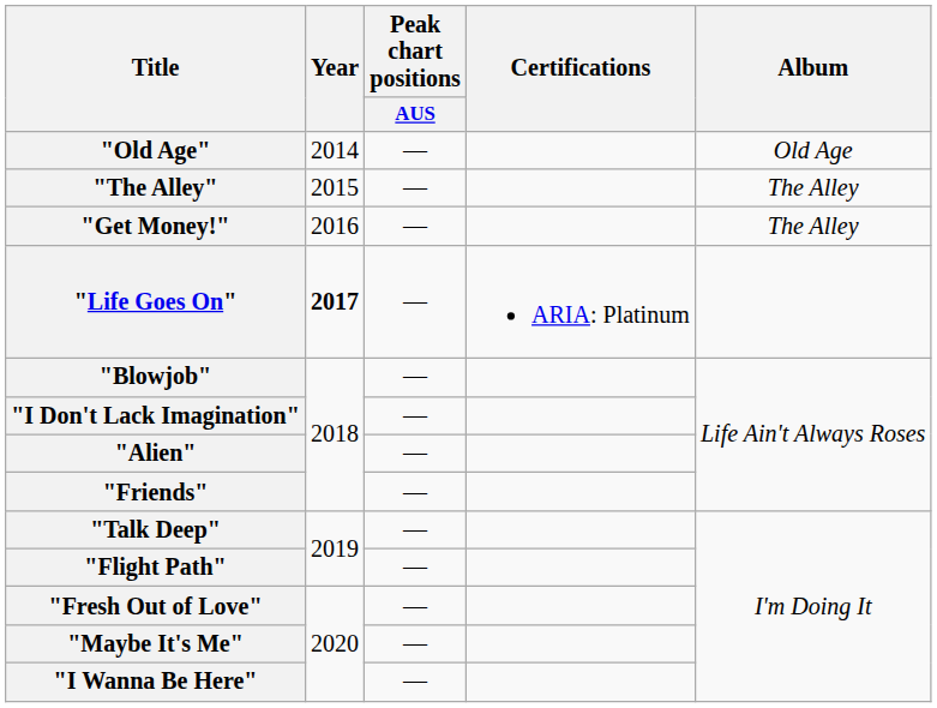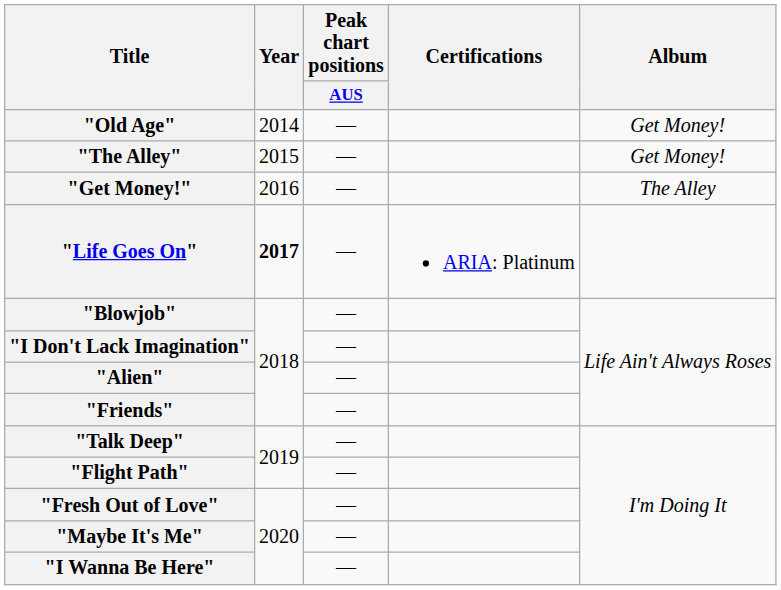"Old Age" | Album: Old Age -> Get Money!
"The Alley" | Album: The Alley -> Get Money!
